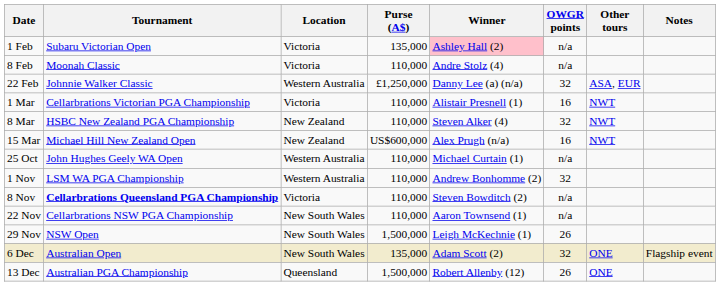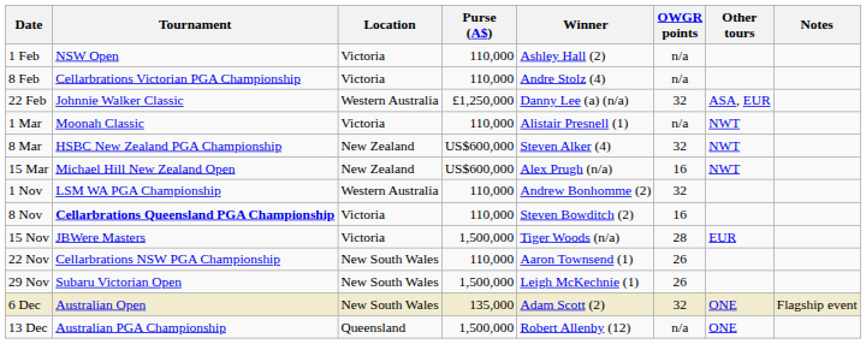1 Feb | Tournament: Subaru Victorian Open -> NSW Open
1 Feb | Purse (A$): 135,000 -> 110,000
1 Feb | Winner: pink background -> no background
8 Feb | Tournament: Moonah Classic -> Cellarbrations Victorian PGA Championship
1 Mar | Tournament: Cellarbrations Victorian PGA Championship -> Moonah Classic
1 Mar | OWGR points: 16 -> n/a
8 Mar | Purse (A$): 110,000 -> US$600,000
- row: 25 Oct | John Hughes Geely WA Open | Western Australia | 110,000 | Michael Curtain (1) | n/a
8 Nov | OWGR points: n/a -> 16
+ row: 15 Nov | JBWere Masters | Victoria | 1,500,000 | Tiger Woods (n/a) | 28 | EUR
22 Nov | OWGR points: n/a -> 26
29 Nov | Tournament: NSW Open -> Subaru Victorian Open
13 Dec | OWGR points: 26 -> n/a
